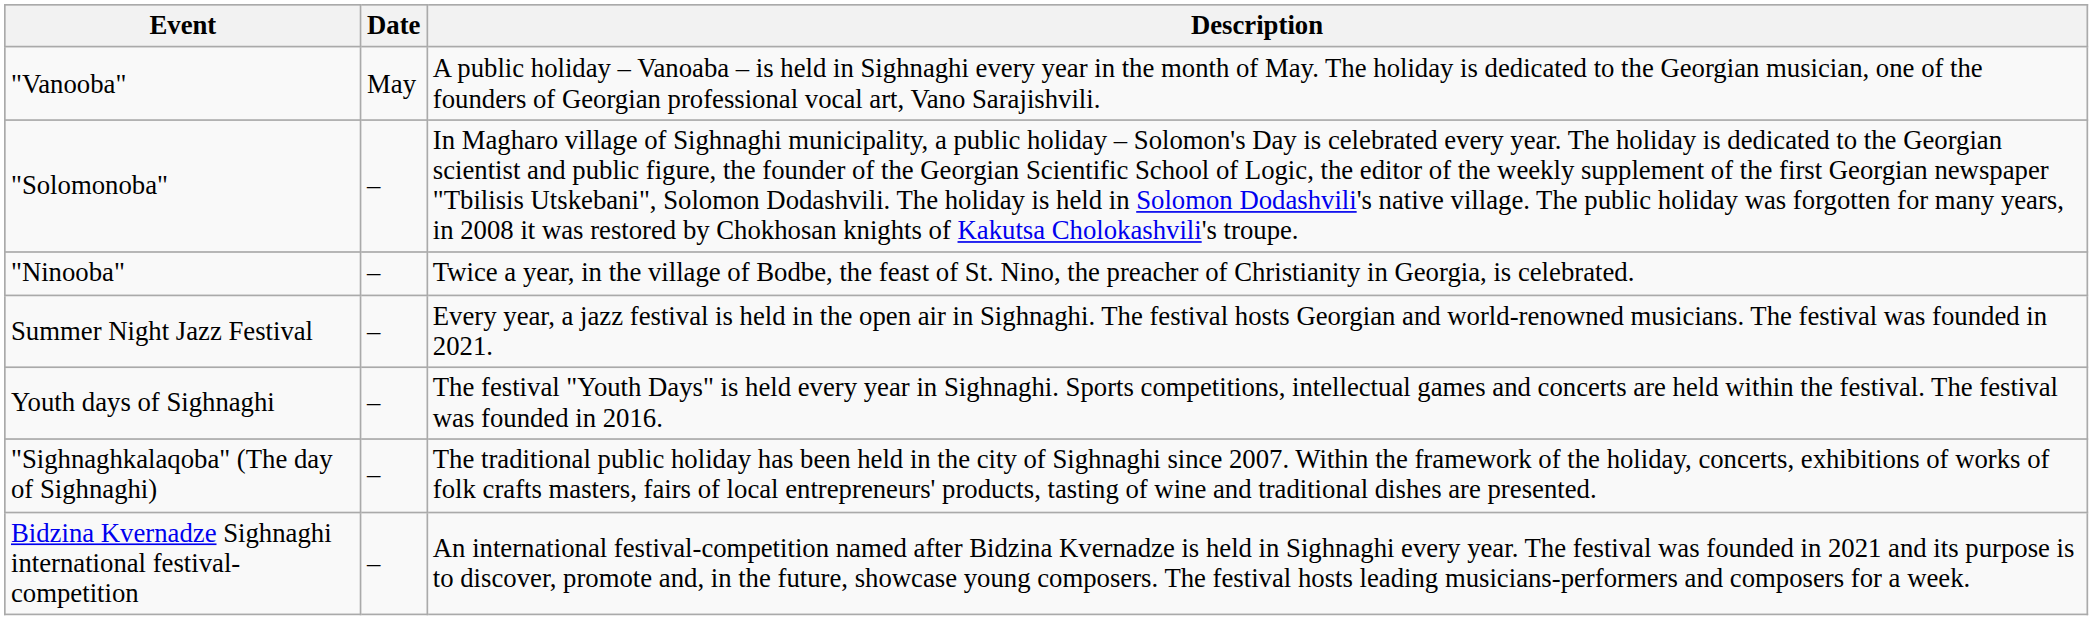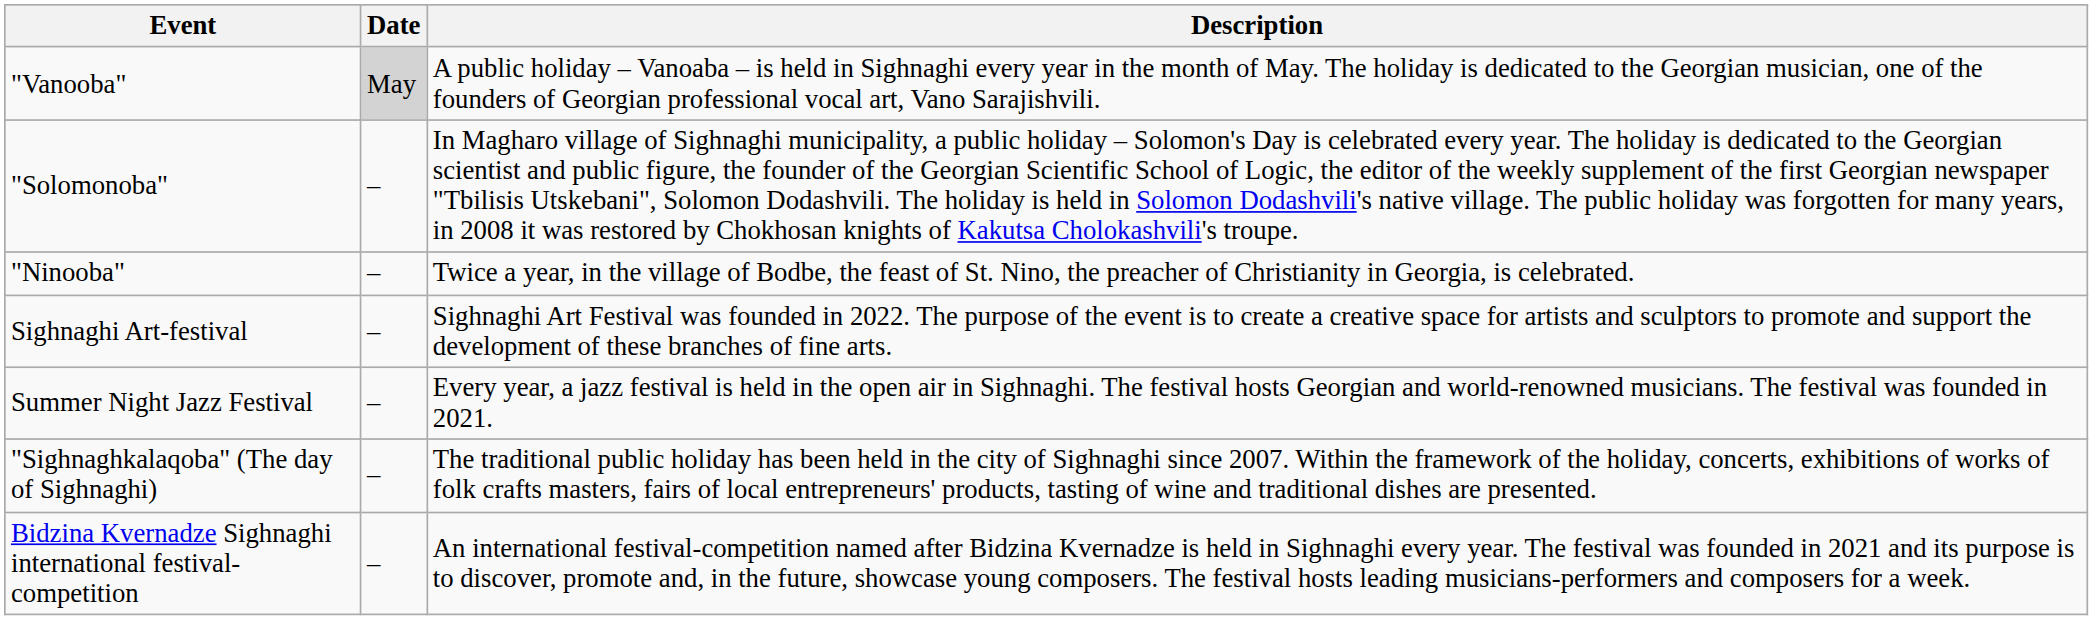"Vanooba" | Date: no background -> lightgrey background
+ row: Sighnaghi Art-festival | – | Sighnaghi Art Festival was founded in 2022. The purpose of the event is to create a creative space for artists and sculptors to promote and support the development of these branches of fine arts.
- row: Youth days of Sighnaghi | – | The festival "Youth Days" is held every year in Sighnaghi. Sports competitions, intellectual games and concerts are held within the festival. The festival was founded in 2016.
